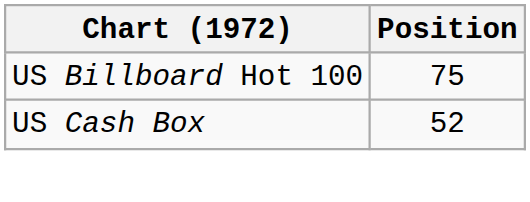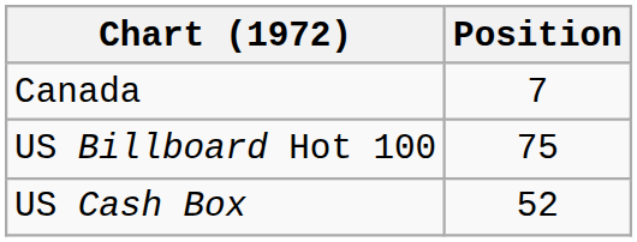+ row: Canada | 7
